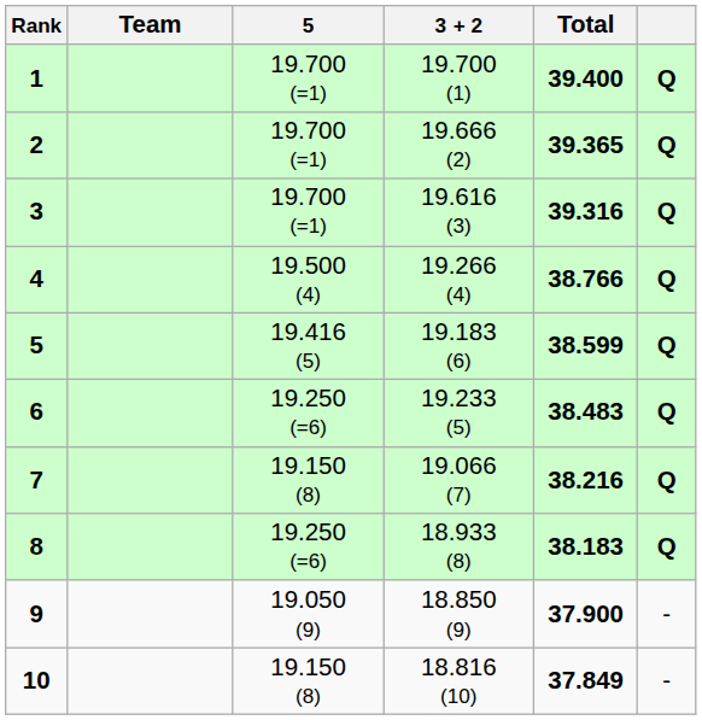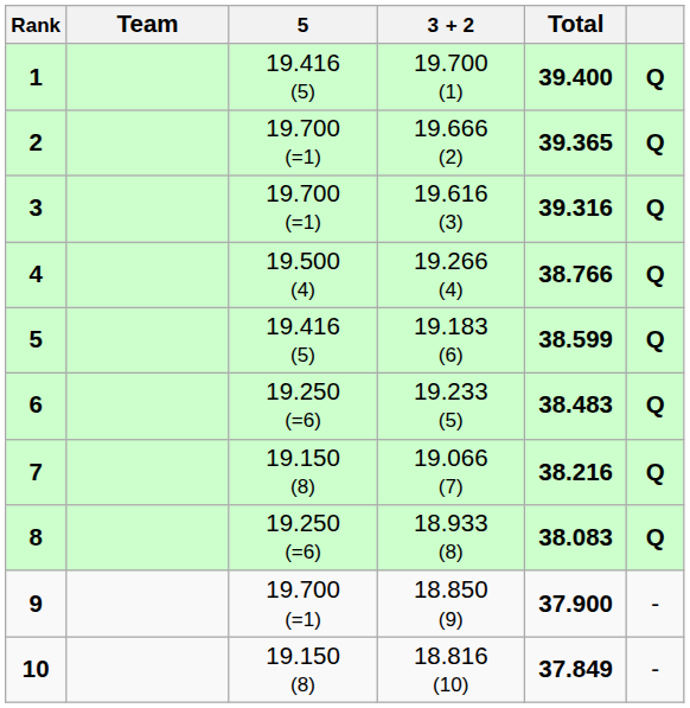1 | 5: 19.700 (=1) -> 19.416 (5)
8 | Total: 38.183 -> 38.083
9 | 5: 19.050 (9) -> 19.700 (=1)
